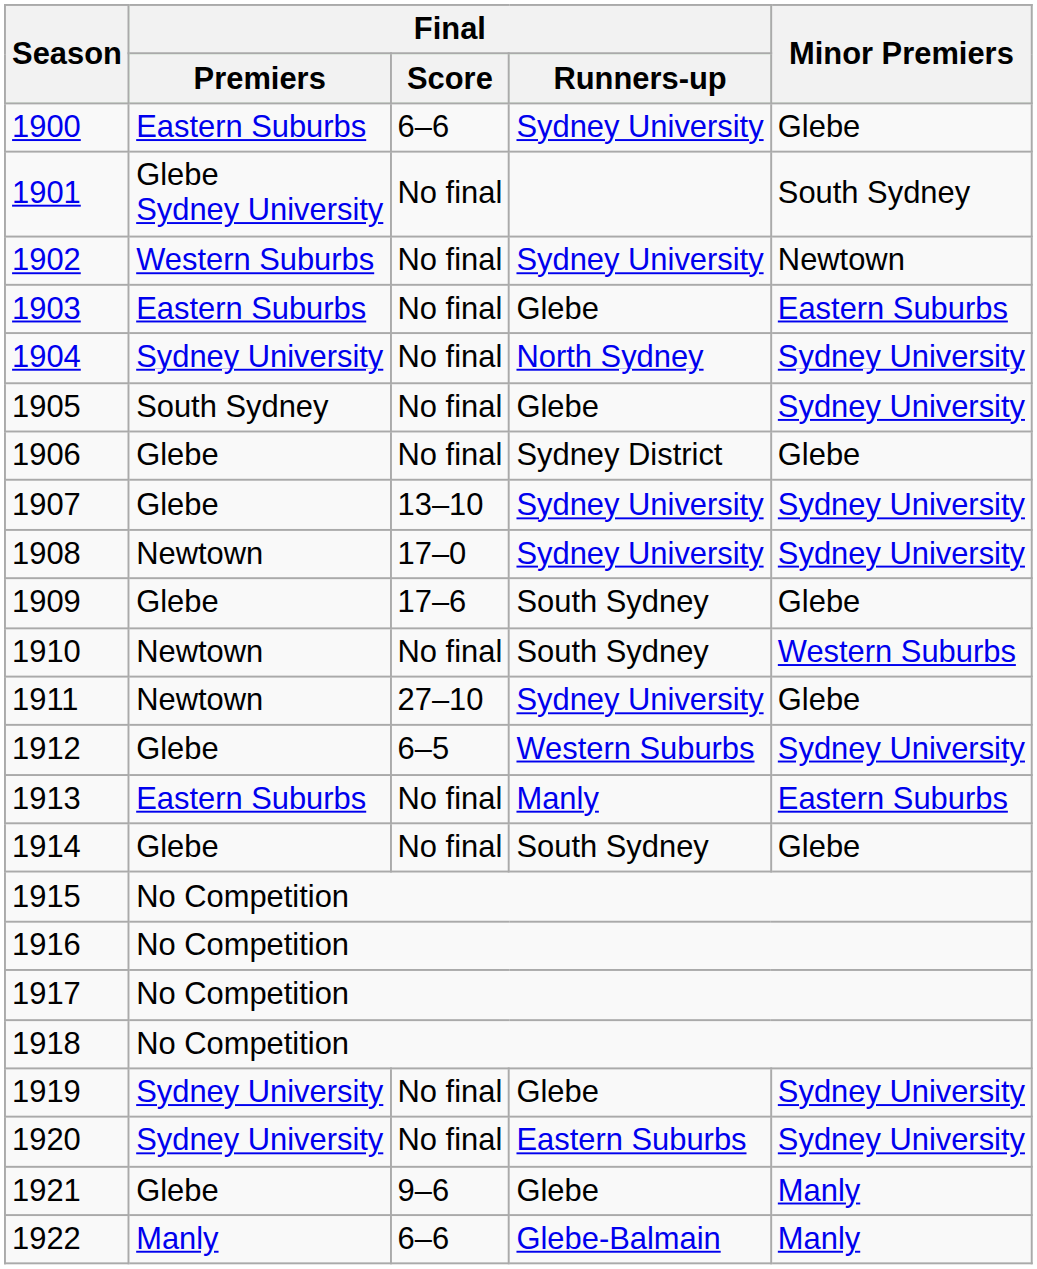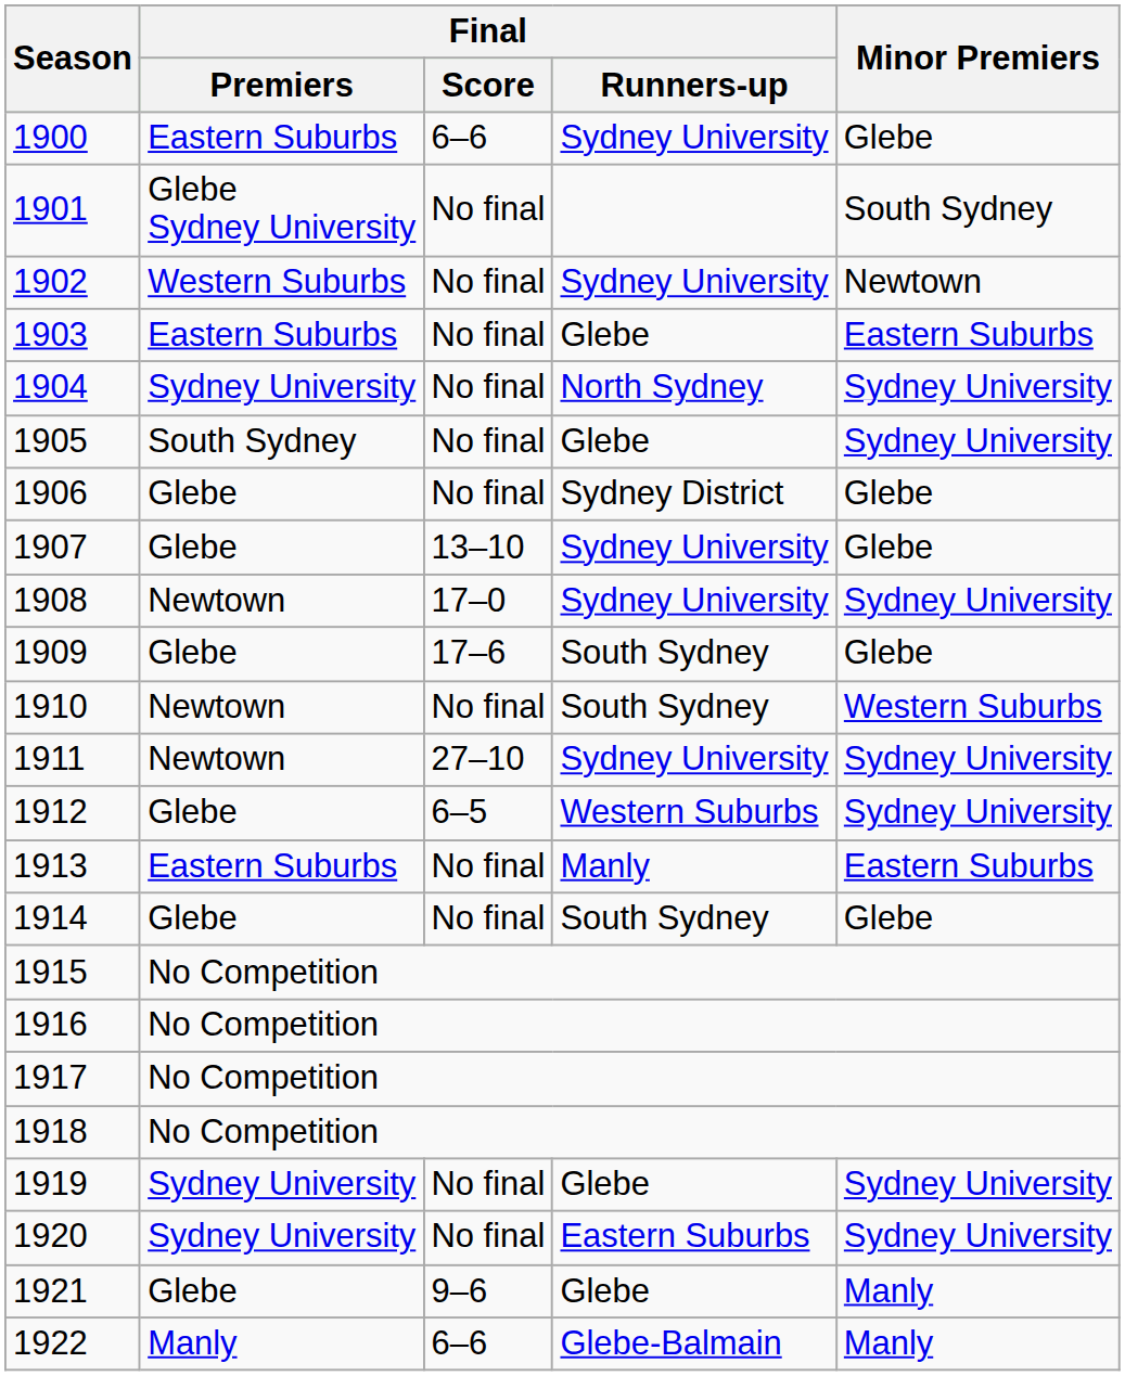1907 | Minor Premiers: Sydney University -> Glebe
1911 | Minor Premiers: Glebe -> Sydney University
